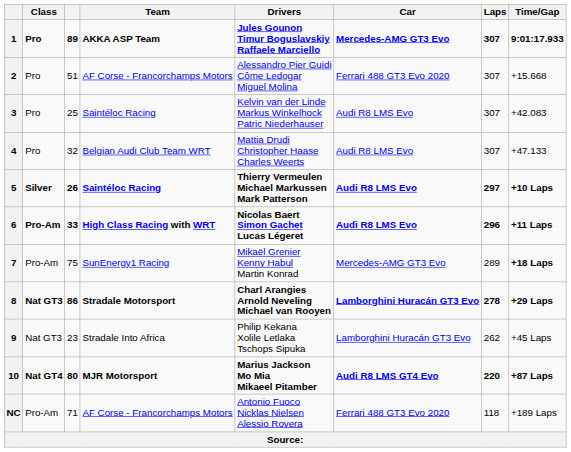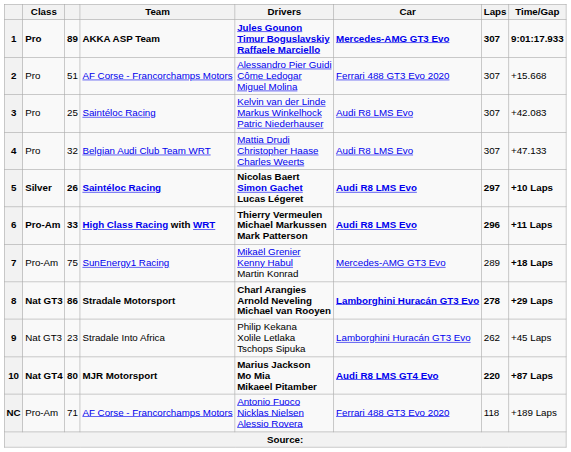5 | Drivers: Thierry Vermeulen Michael Markussen Mark Patterson -> Nicolas Baert Simon Gachet Lucas Légeret
6 | Drivers: Nicolas Baert Simon Gachet Lucas Légeret -> Thierry Vermeulen Michael Markussen Mark Patterson
